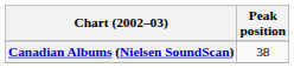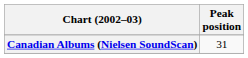Canadian Albums (Nielsen SoundScan) | Peak position: 38 -> 31
